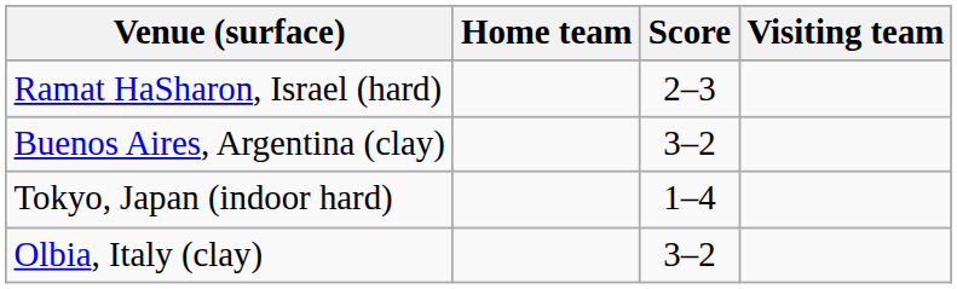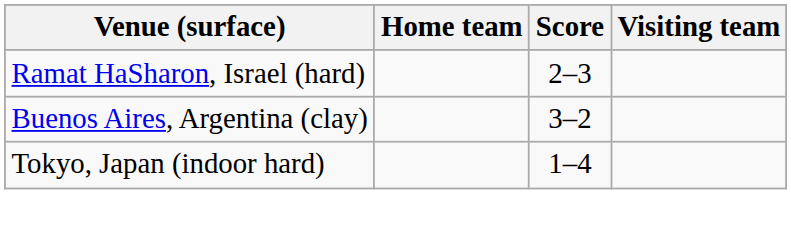- row: Olbia, Italy (clay) | 3–2
